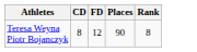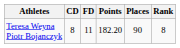+ column: Points | 182.20
Teresa Weyna Piotr Bojanczyk | FD: 12 -> 11
